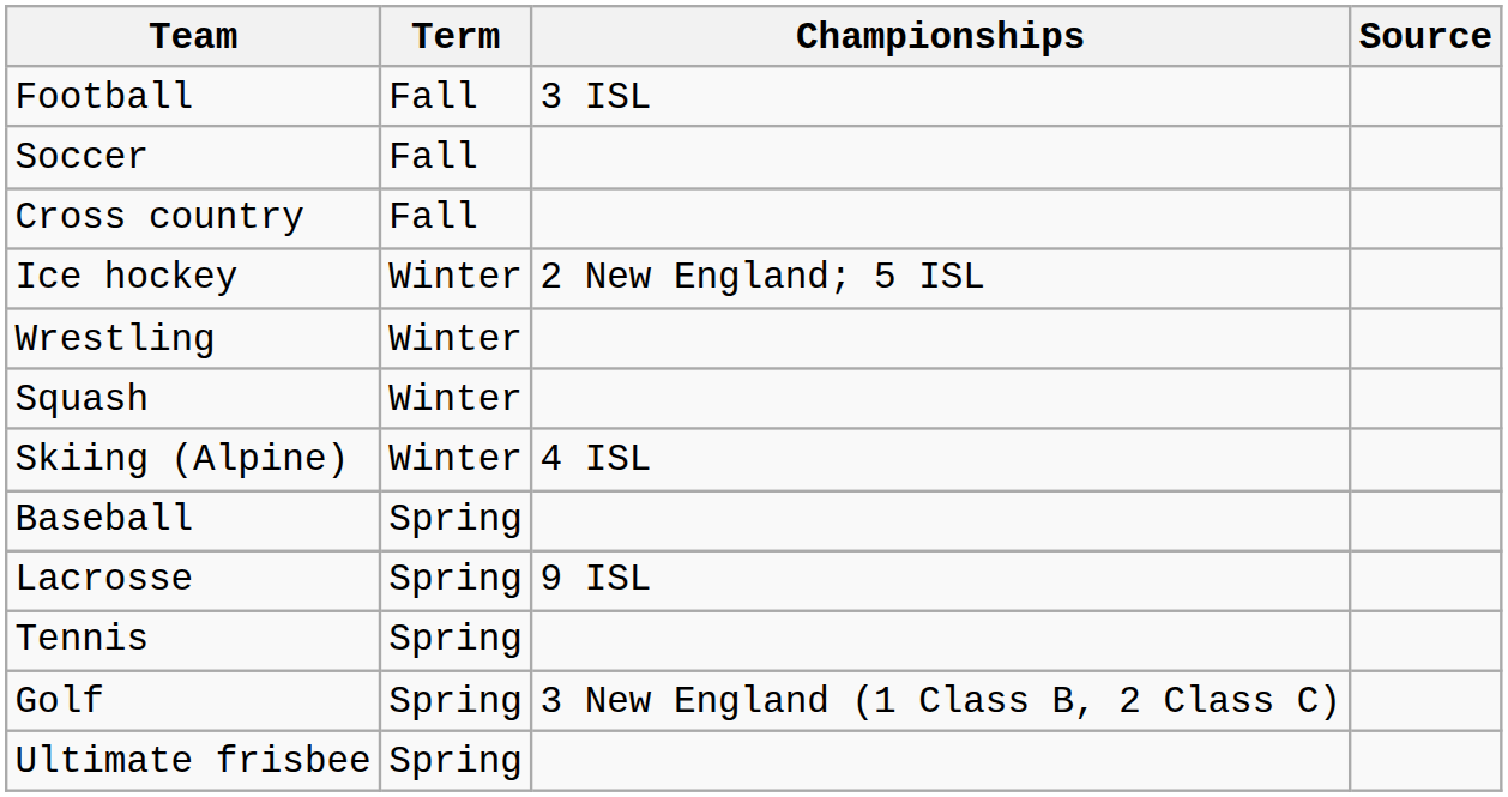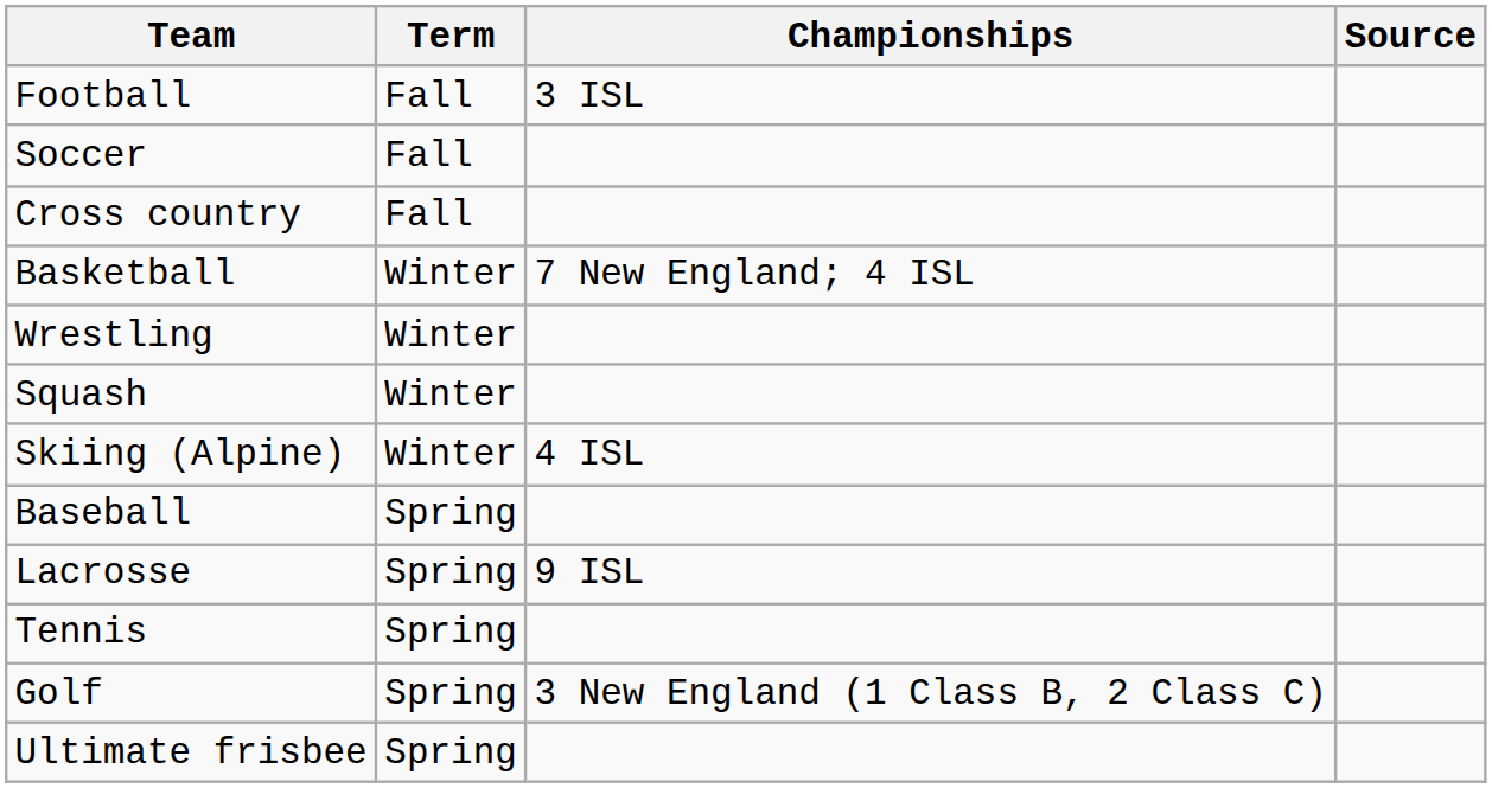- row: Ice hockey | Winter | 2 New England; 5 ISL
+ row: Basketball | Winter | 7 New England; 4 ISL
